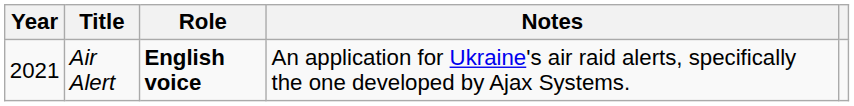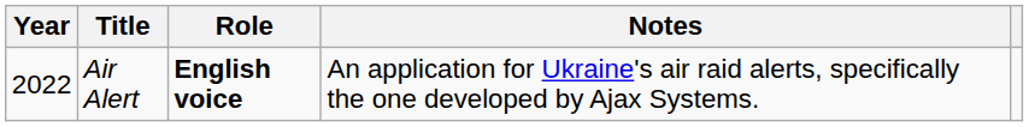Air Alert | Year: 2021 -> 2022
